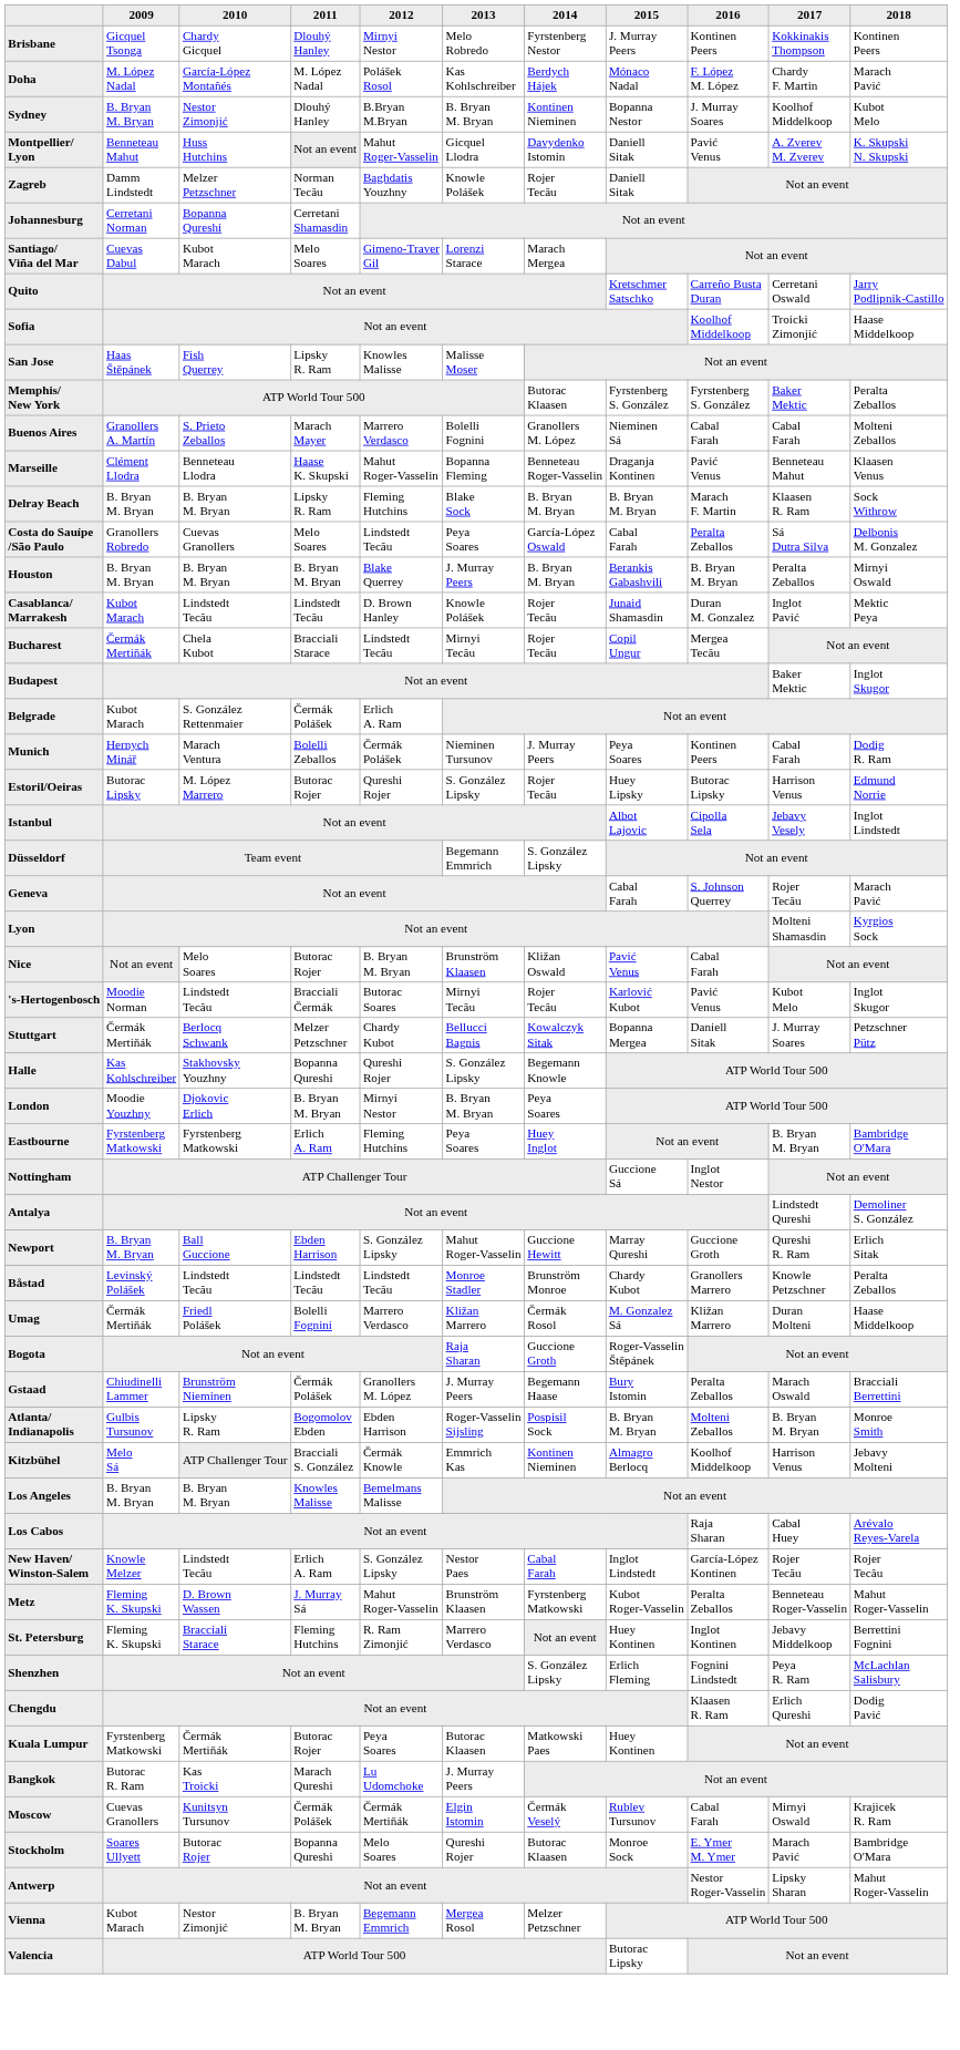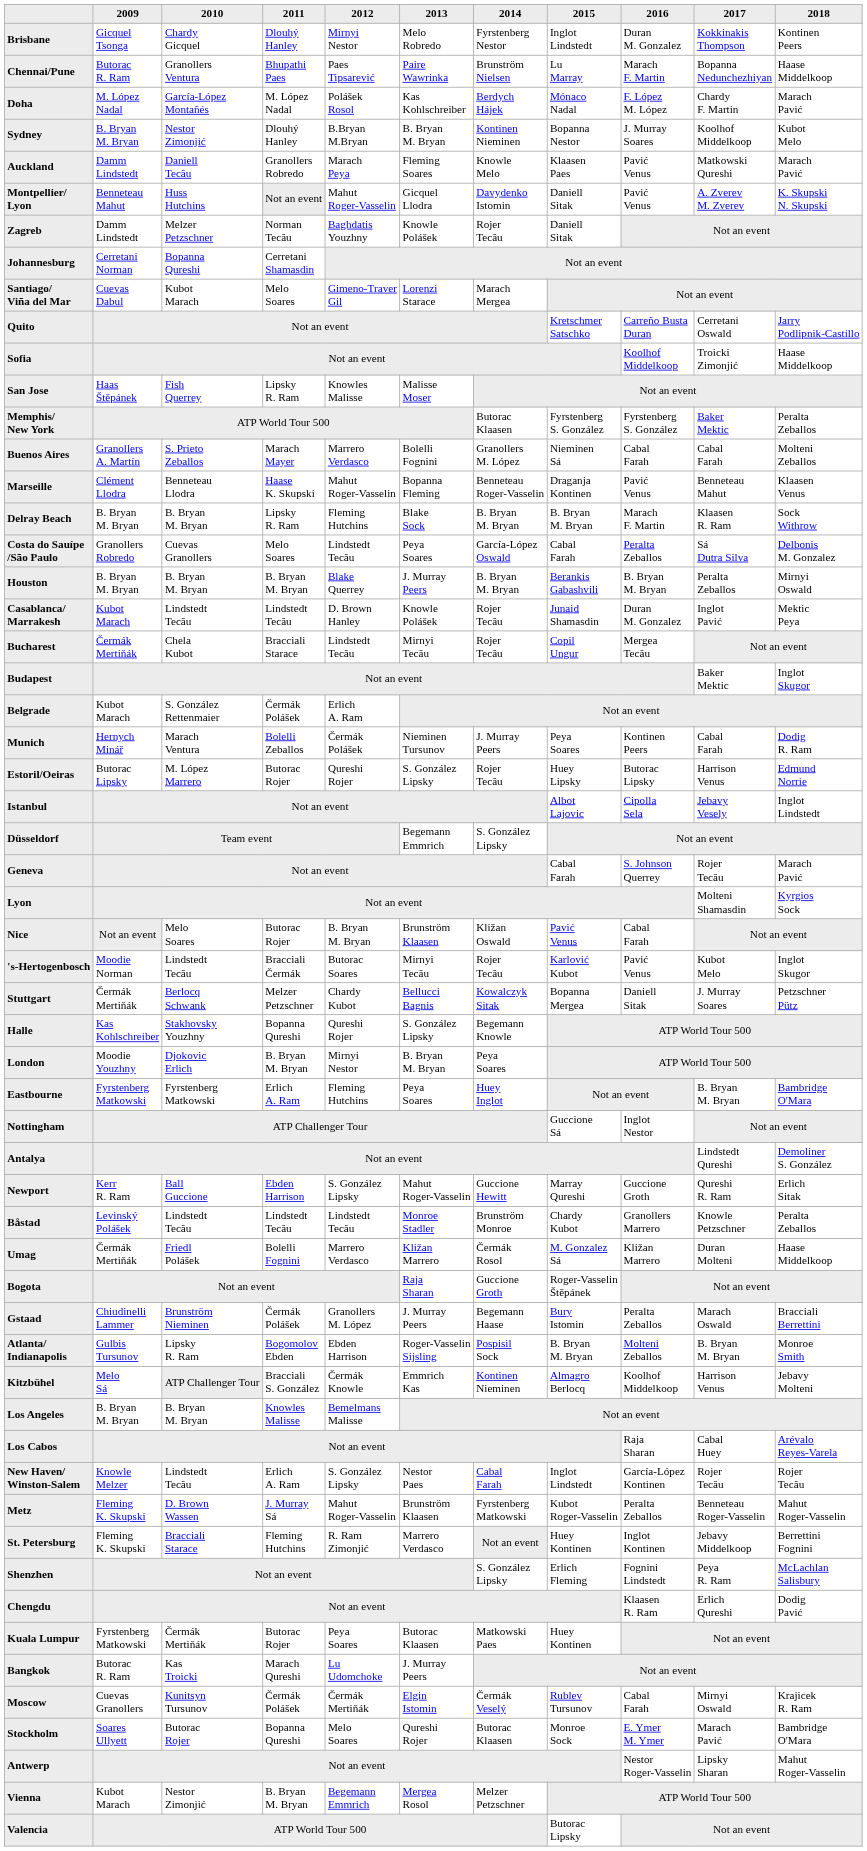Brisbane | 2015: J. Murray Peers -> Inglot Lindstedt
Brisbane | 2016: Kontinen Peers -> Duran M. Gonzalez
+ row: Chennai/Pune | Butorac R. Ram | Granollers Ventura | Bhupathi Paes | Paes Tipsarević | Paire Wawrinka | Brunström Nielsen | Lu Marray | Marach F. Martin | Bopanna Nedunchezhiyan | Haase Middelkoop
+ row: Auckland | Damm Lindstedt | Daniell Tecău | Granollers Robredo | Marach Peya | Fleming Soares | Knowle Melo | Klaasen Paes | Pavić Venus | Matkowski Qureshi | Marach Pavić
Newport | 2009: B. Bryan M. Bryan -> Kerr R. Ram
